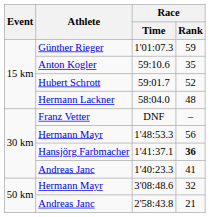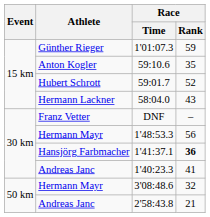58:04.0 | Race / Rank: 48 -> 43
